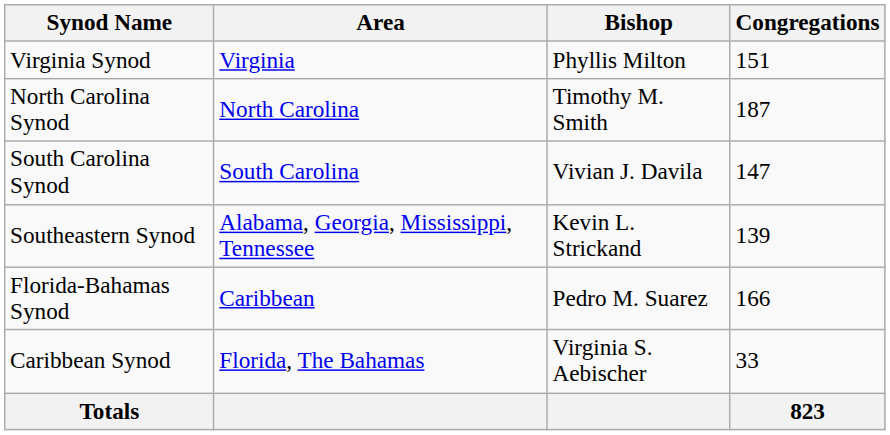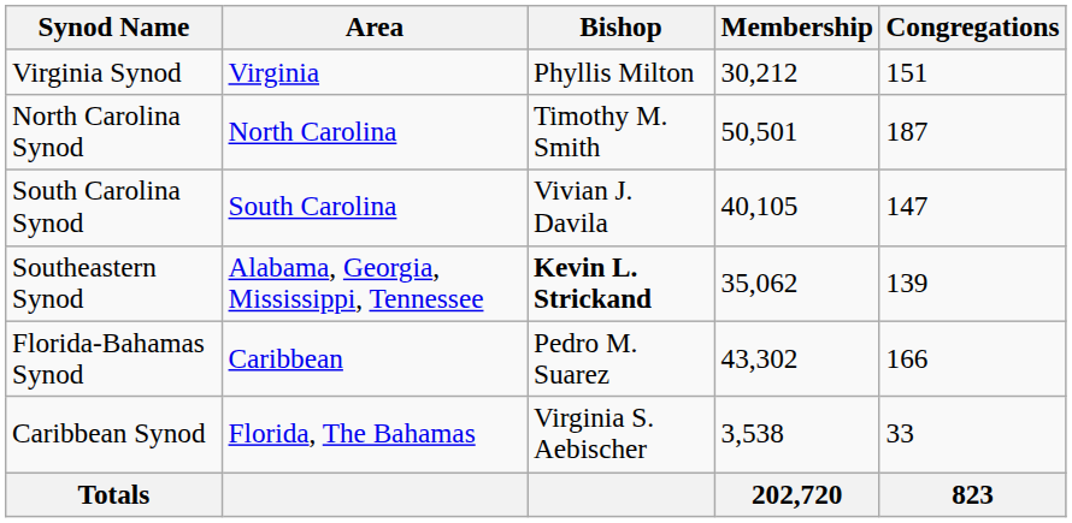+ column: Membership | 30,212 | 50,501 | 40,105 | 35,062 | 43,302 | 3,538 | 202,720
Southeastern Synod | Bishop: normal -> bold
